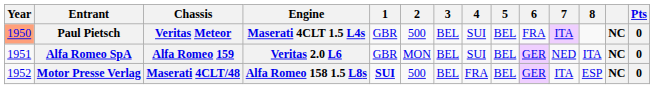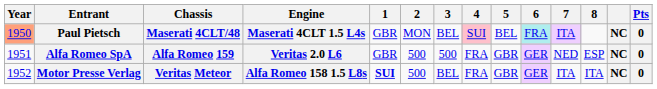Paul Pietsch | Chassis: Veritas Meteor -> Maserati 4CLT/48
Paul Pietsch | 2: 500 -> MON
Paul Pietsch | 4: no background -> pink background
Paul Pietsch | 6: no background -> paleturquoise background
Alfa Romeo SpA | 2: MON -> 500
Alfa Romeo SpA | 3: BEL -> 500
Alfa Romeo SpA | 4: SUI -> FRA
Alfa Romeo SpA | 5: BEL -> GBR
Alfa Romeo SpA | 8: ITA -> ESP
Motor Presse Verlag | Chassis: Maserati 4CLT/48 -> Veritas Meteor
Motor Presse Verlag | 5: BEL -> GBR
Motor Presse Verlag | 8: ESP -> ITA
